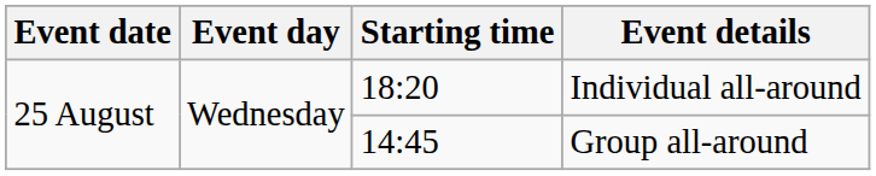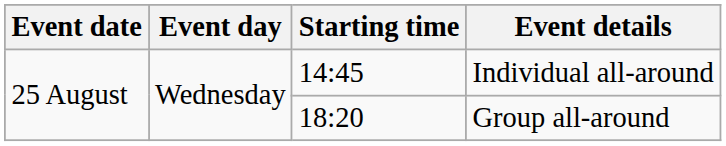Individual all-around | Starting time: 18:20 -> 14:45
Group all-around | Starting time: 14:45 -> 18:20
